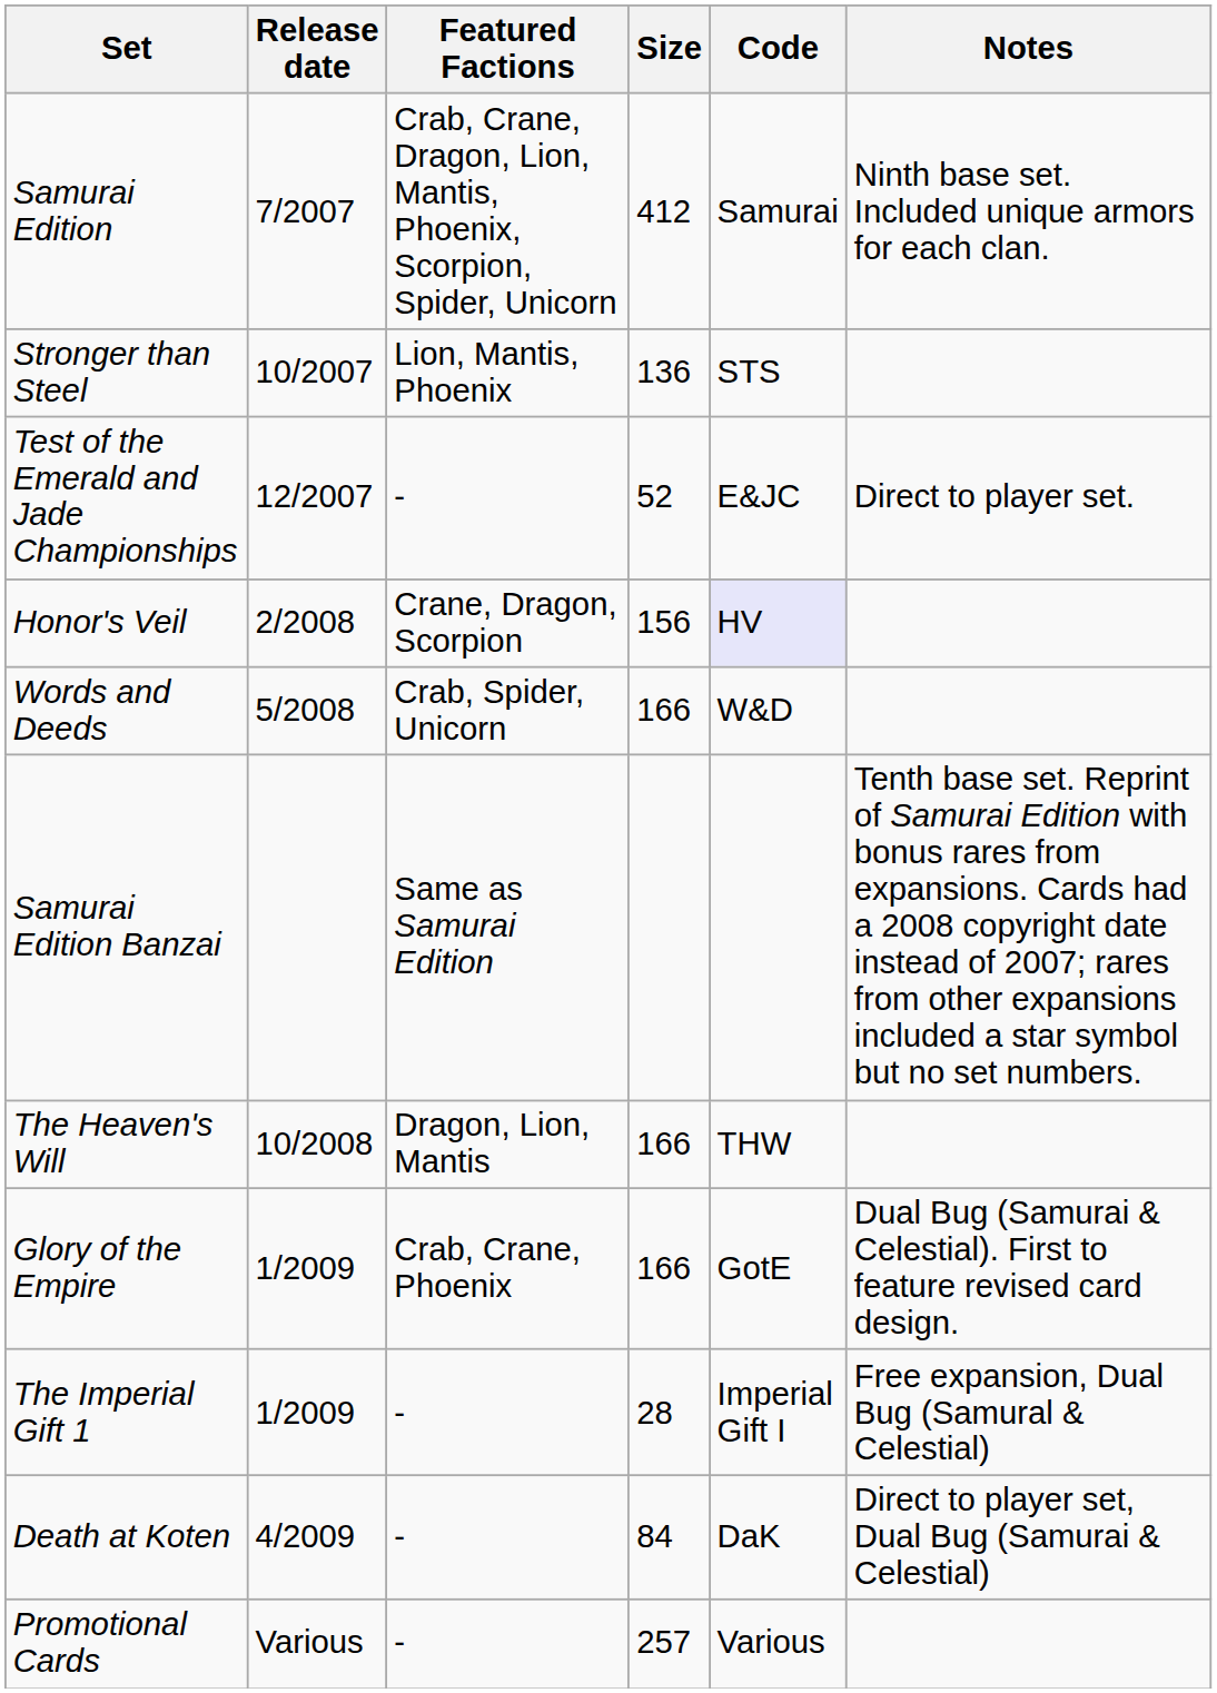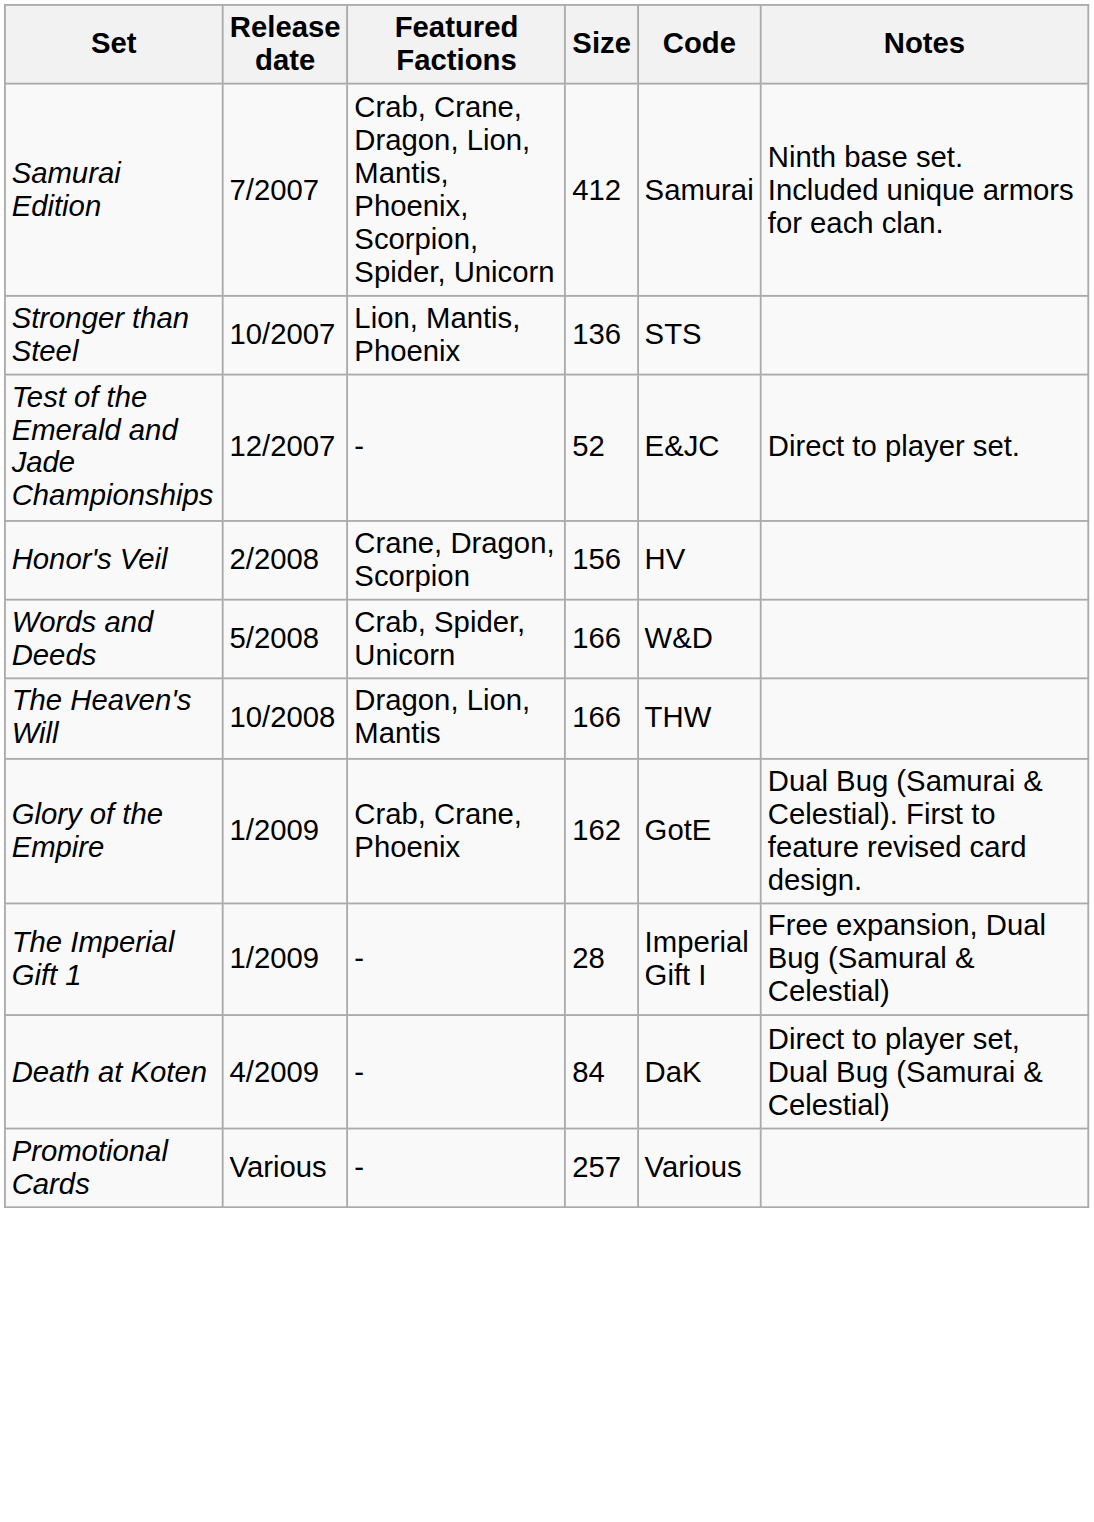Honor's Veil | Code: lavender background -> no background
- row: Samurai Edition Banzai | Same as Samurai Edition | Tenth base set. Reprint of Samurai Edition with bonus rares from expansions. Cards had a 2008 copyright date instead of 2007; rares from other expansions included a star symbol but no set numbers.
Glory of the Empire | Size: 166 -> 162
